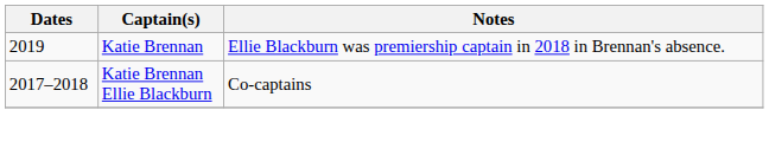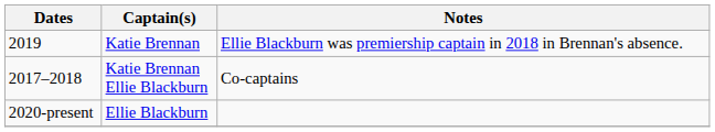+ row: 2020-present | Ellie Blackburn
